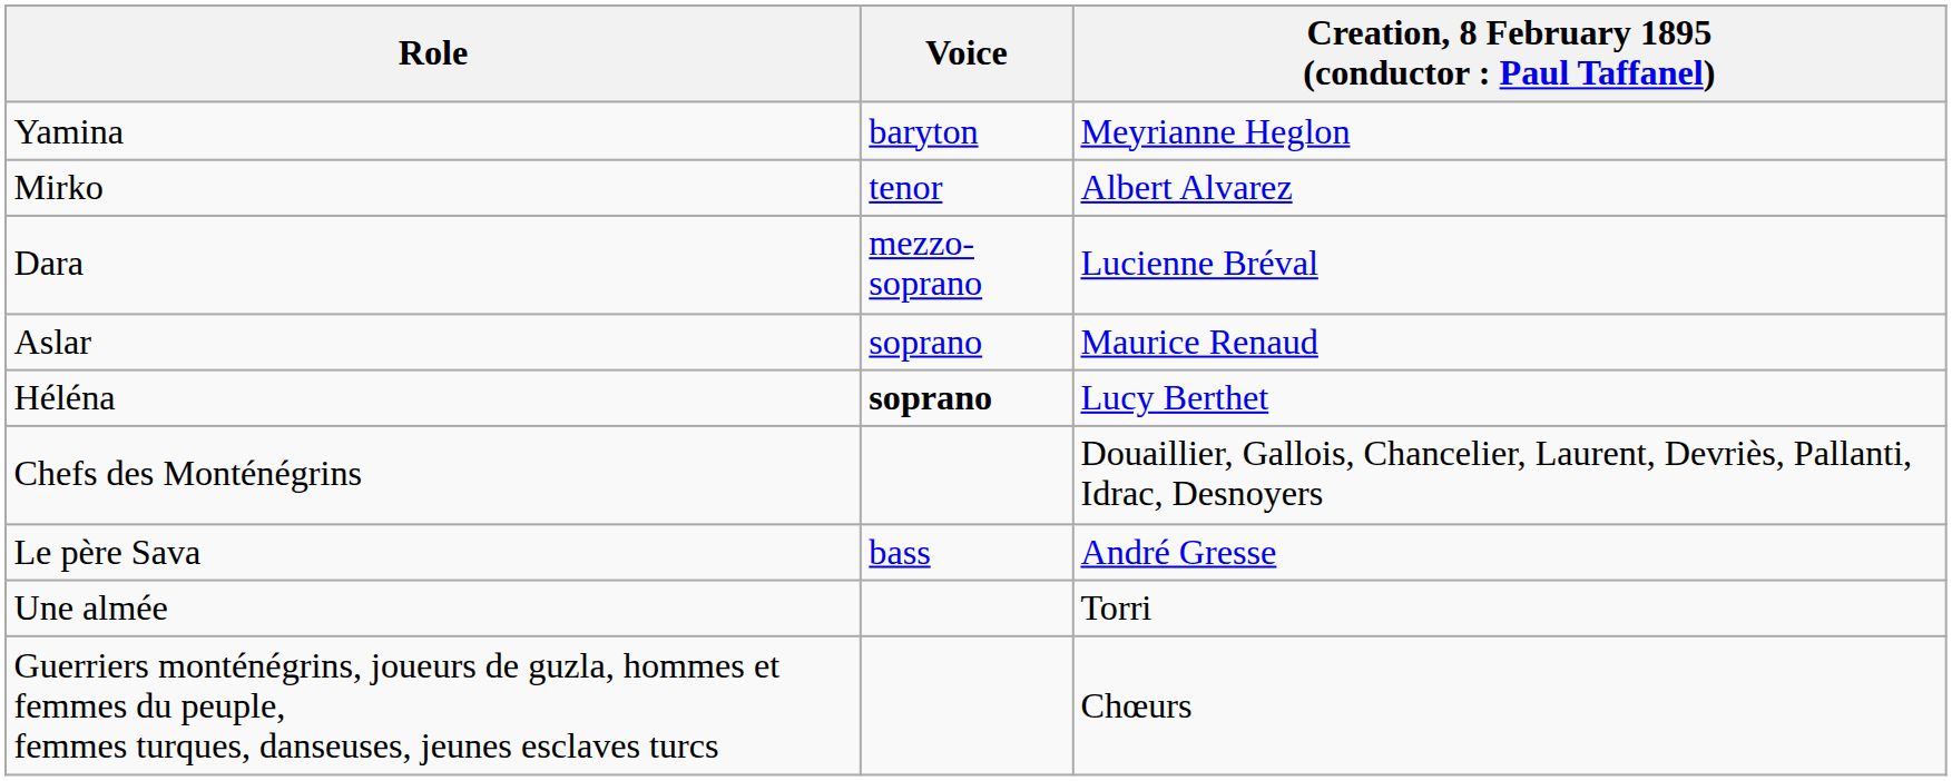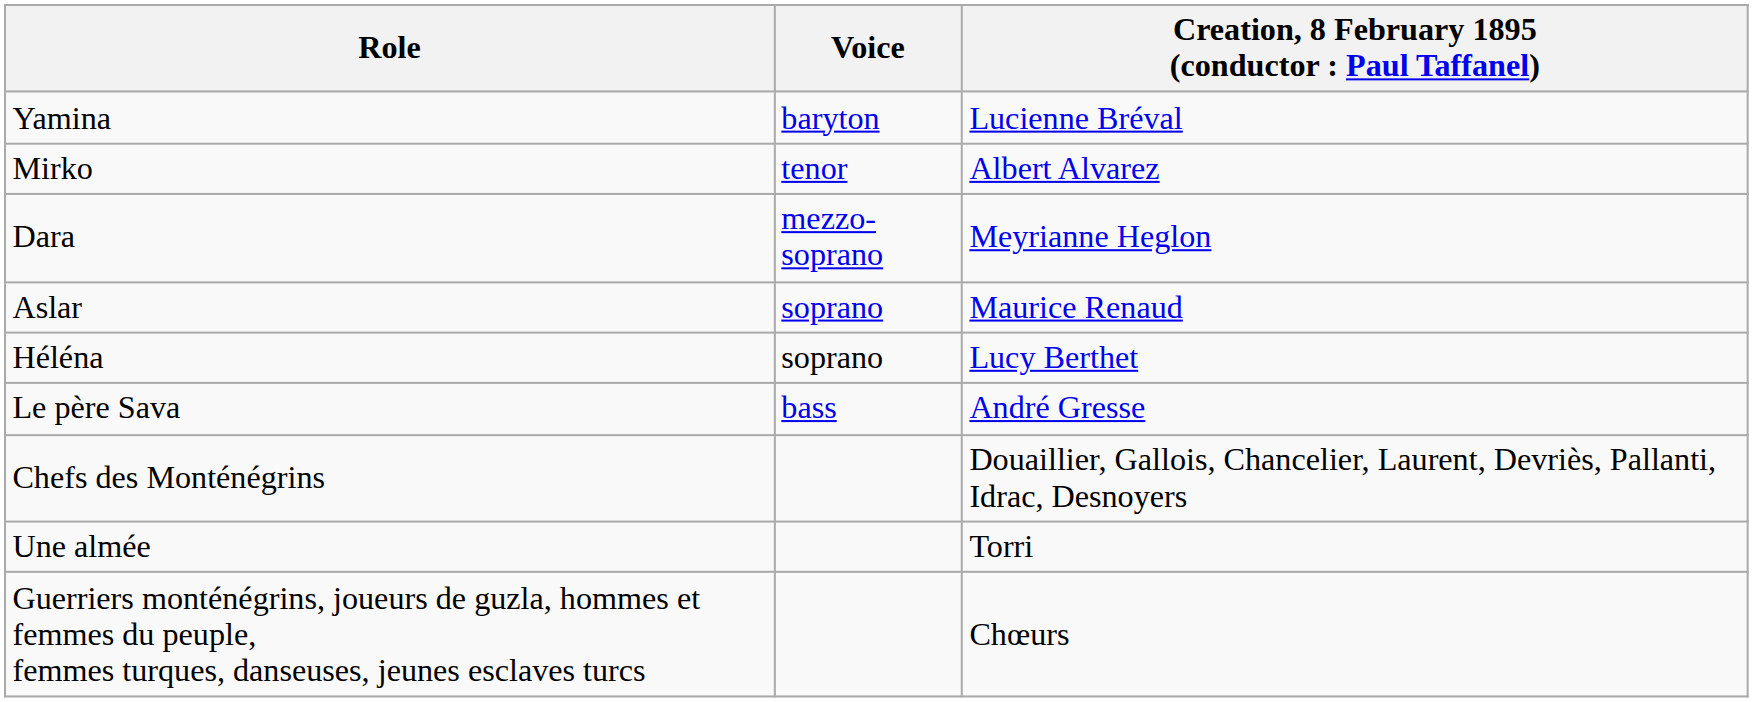Yamina | column 3: Meyrianne Heglon -> Lucienne Bréval
Dara | column 3: Lucienne Bréval -> Meyrianne Heglon
Héléna | Voice: bold -> normal
rows swapped: Le père Sava <-> Chefs des Monténégrins
